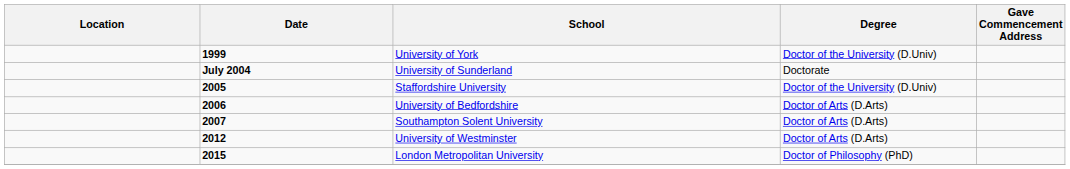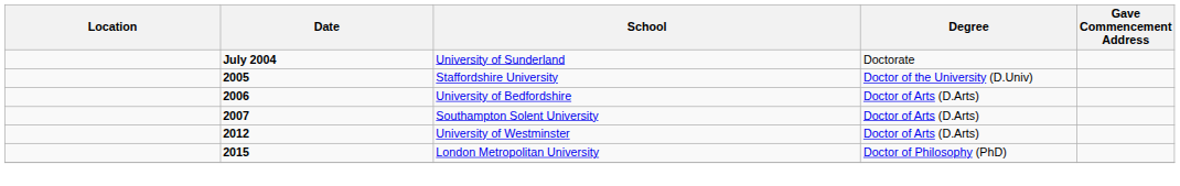- row: 1999 | University of York | Doctor of the University (D.Univ)
